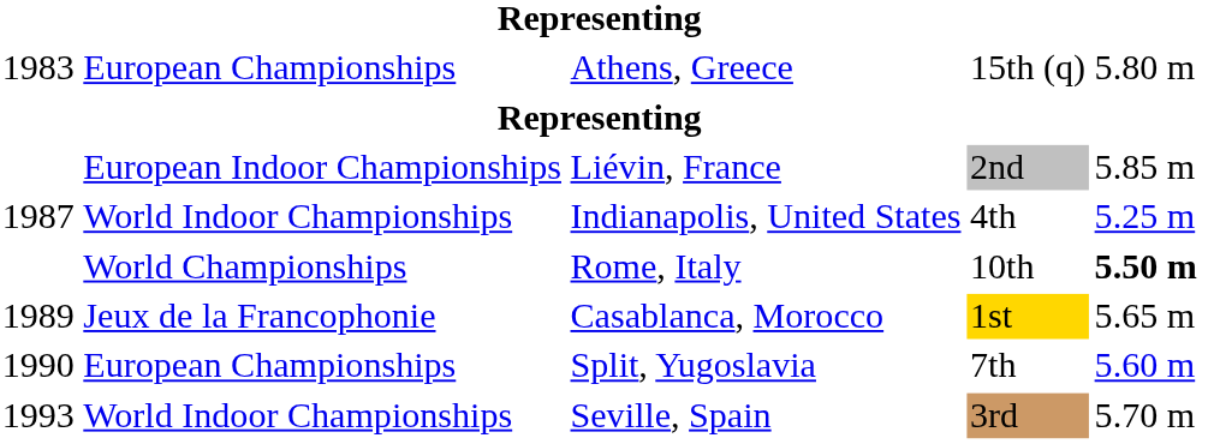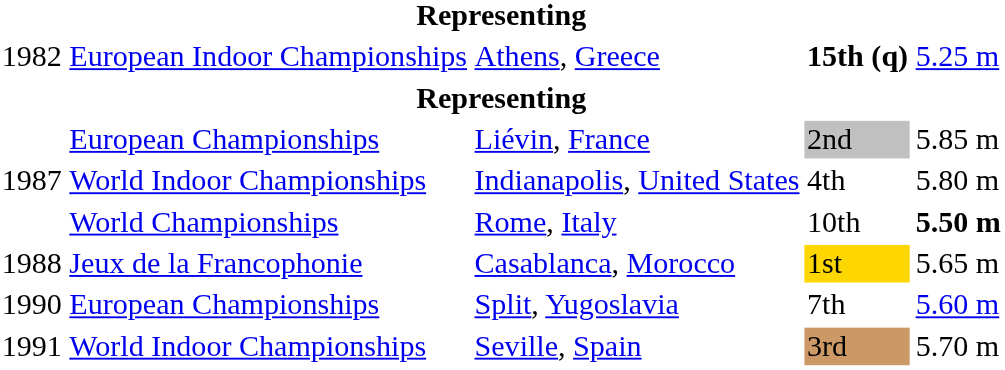Athens, Greece | column 1: 1983 -> 1982
Athens, Greece | column 2: European Championships -> European Indoor Championships
Athens, Greece | column 4: normal -> bold
Athens, Greece | column 5: 5.80 m -> 5.25 m
Liévin, France | column 2: European Indoor Championships -> European Championships
Indianapolis, United States | column 5: 5.25 m -> 5.80 m
Casablanca, Morocco | column 1: 1989 -> 1988
Seville, Spain | column 1: 1993 -> 1991
